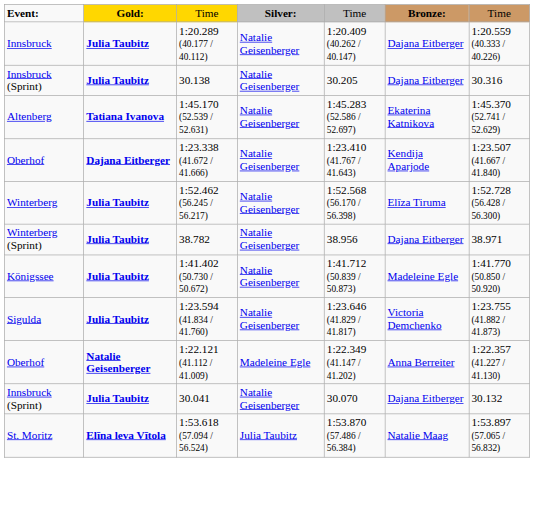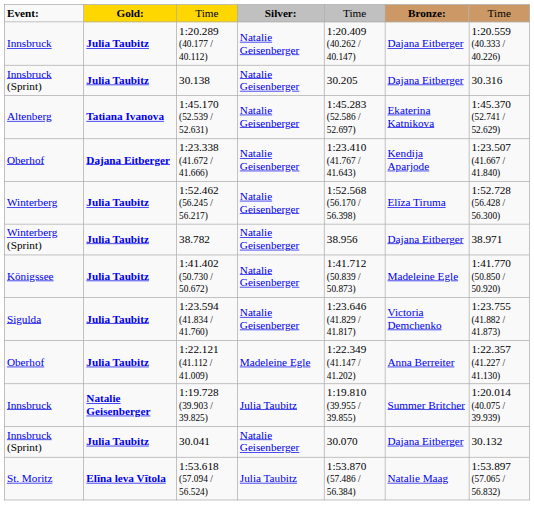1:22.121 (41.112 / 41.009) | column 2: Natalie Geisenberger -> Julia Taubitz
+ row: Innsbruck | Natalie Geisenberger | 1:19.728 (39.903 / 39.825) | Julia Taubitz | 1:19.810 (39.955 / 39.855) | Summer Britcher | 1:20.014 (40.075 / 39.939)
